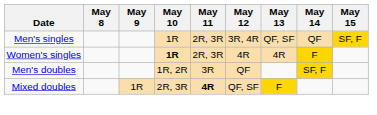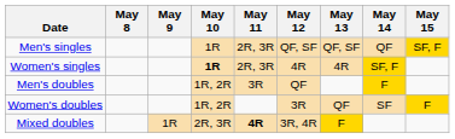Men's singles | May 12: 3R, 4R -> QF, SF
Women's singles | May 14: F -> SF, F
Men's doubles | May 14: SF, F -> F
+ row: Women's doubles | 1R, 2R | 3R | QF | SF | F
Mixed doubles | May 12: QF, SF -> 3R, 4R
